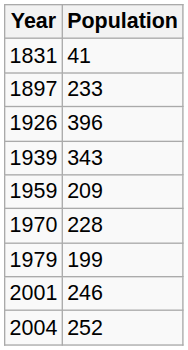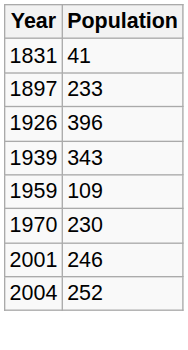1959 | Population: 209 -> 109
1970 | Population: 228 -> 230
- row: 1979 | 199
